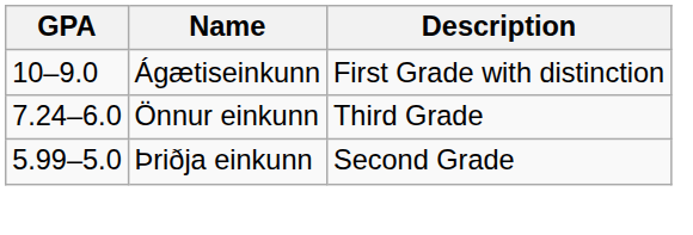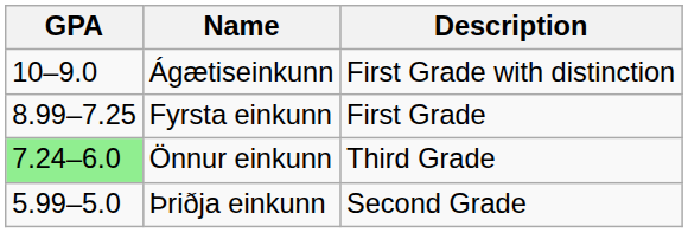+ row: 8.99–7.25 | Fyrsta einkunn | First Grade
Önnur einkunn | GPA: no background -> lightgreen background
